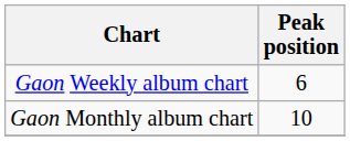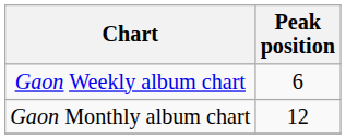Gaon Monthly album chart | Peak position: 10 -> 12
